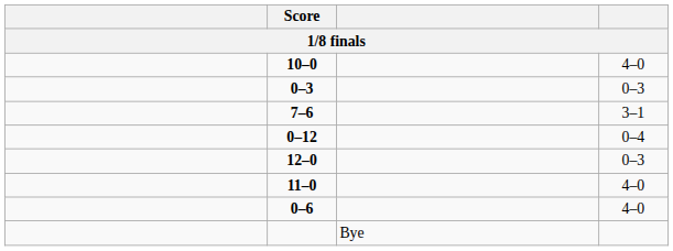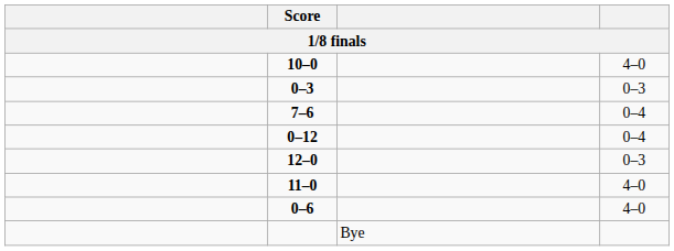7–6 | column 4: 3–1 -> 0–4
